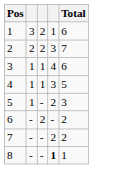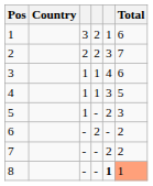+ column: Country
8 | Total: no background -> lightsalmon background
